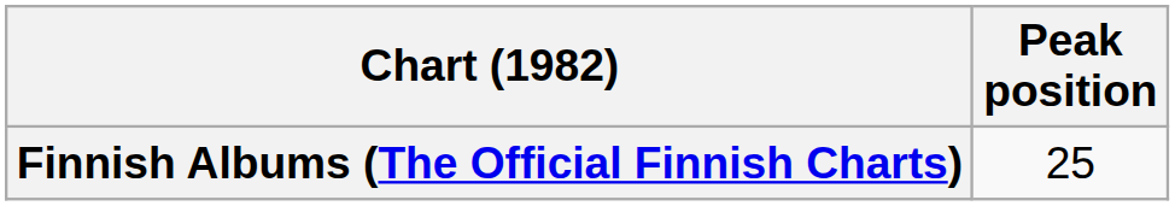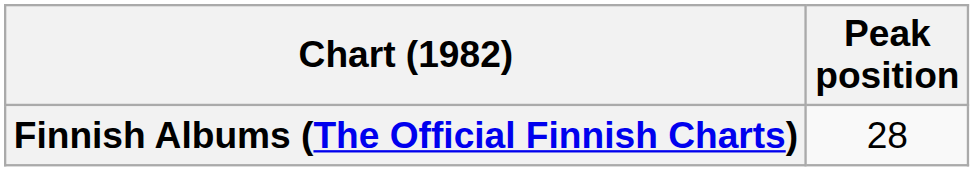Finnish Albums (The Official Finnish Charts) | Peak position: 25 -> 28
